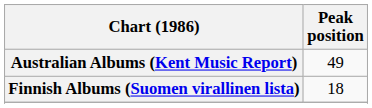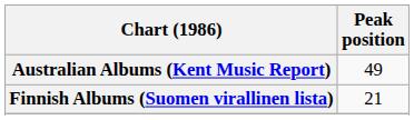Finnish Albums (Suomen virallinen lista) | Peak position: 18 -> 21
